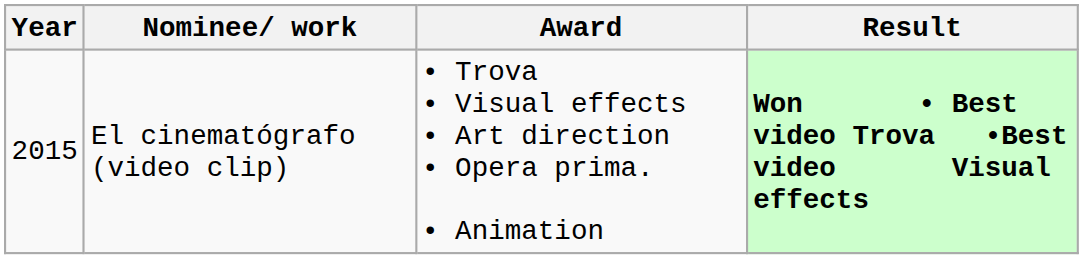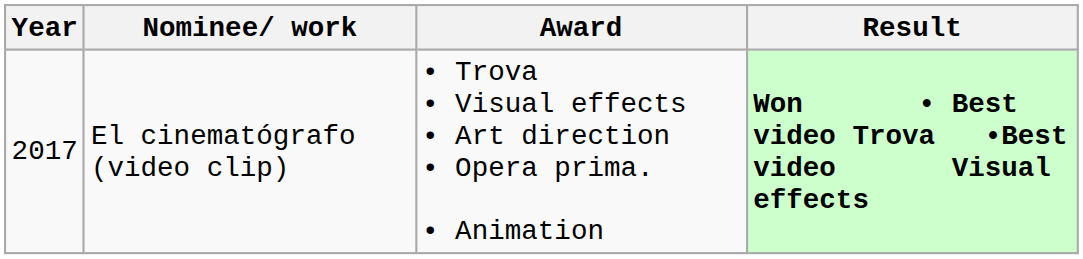El cinematógrafo (video clip) | Year: 2015 -> 2017
